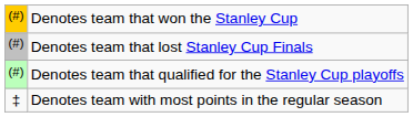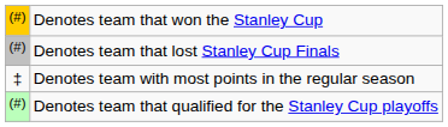rows swapped: Denotes team that qualified for the Stanley Cup playoffs <-> Denotes team with most points in the regular season
